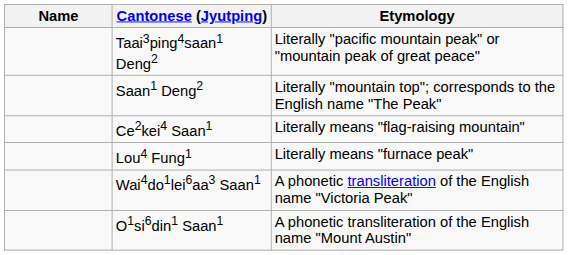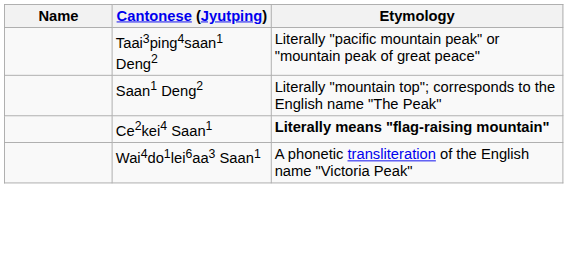Ce2kei4 Saan1 | Etymology: normal -> bold
- row: Lou4 Fung1 | Literally means "furnace peak"
- row: O1si6din1 Saan1 | A phonetic transliteration of the English name "Mount Austin"
